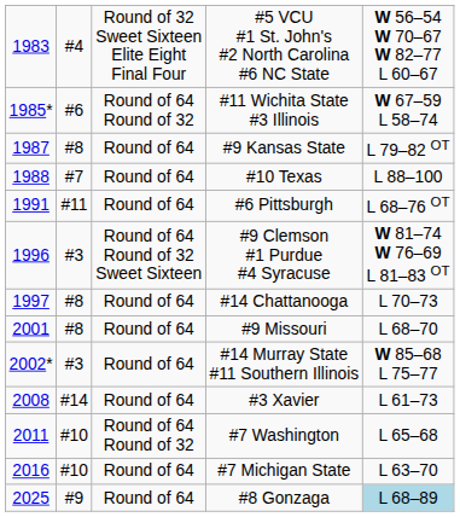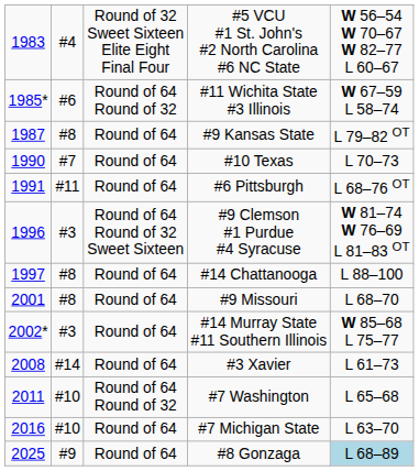#10 Texas | column 1: 1988 -> 1990
#10 Texas | column 5: L 88–100 -> L 70–73
#14 Chattanooga | column 5: L 70–73 -> L 88–100
